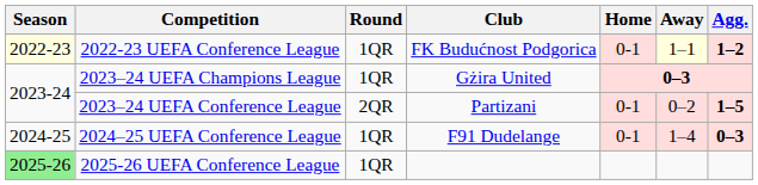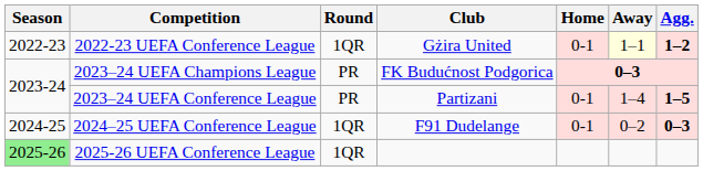2022-23 UEFA Conference League | Season: lightyellow background -> no background
2022-23 UEFA Conference League | Club: FK Budućnost Podgorica -> Gżira United
2023–24 UEFA Champions League | Round: 1QR -> PR
2023–24 UEFA Champions League | Club: Gżira United -> FK Budućnost Podgorica
2023–24 UEFA Conference League | Round: 2QR -> PR
2023–24 UEFA Conference League | Away: 0–2 -> 1–4
2024–25 UEFA Conference League | Away: 1–4 -> 0–2
